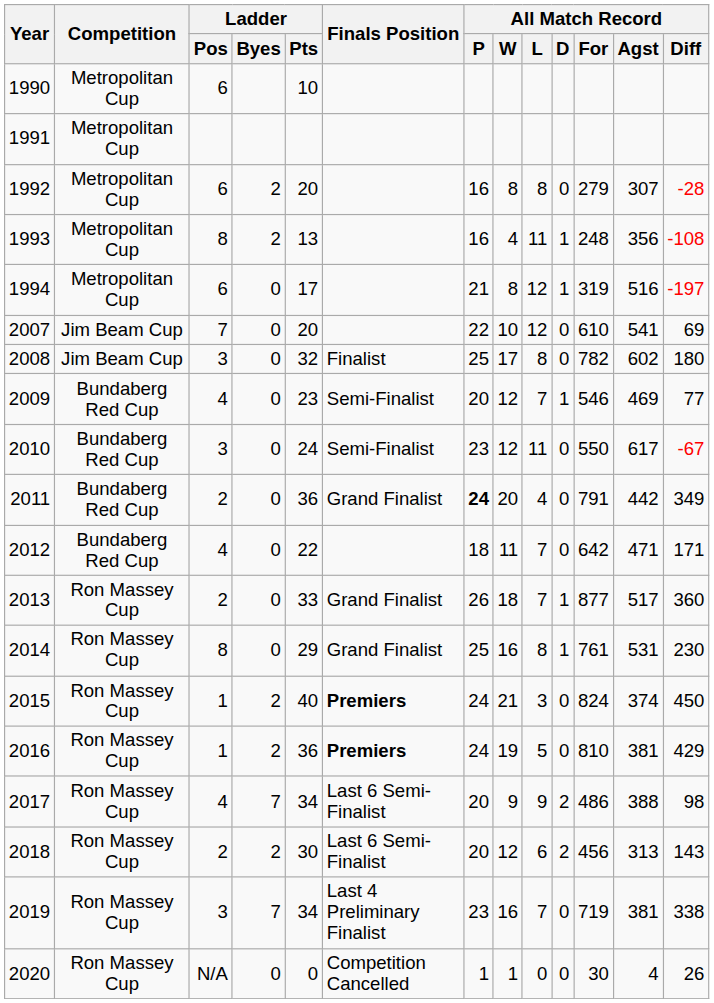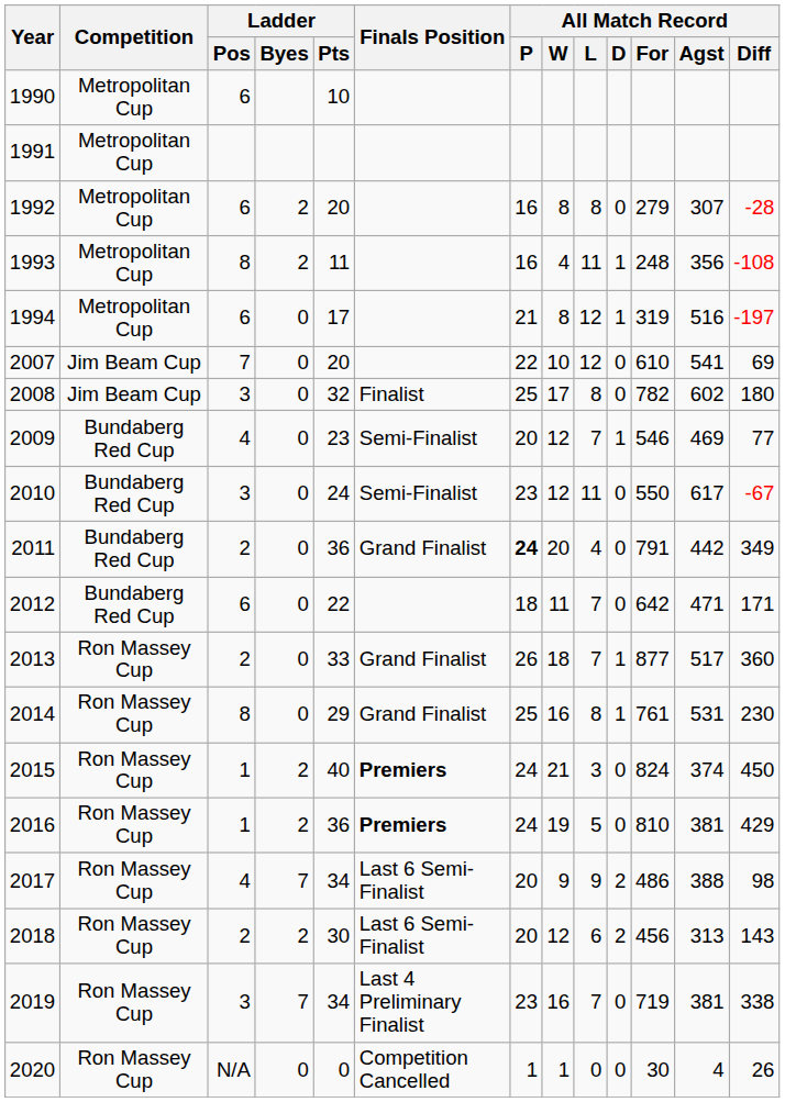1993 | Ladder / Pts: 13 -> 11
2012 | Ladder / Pos: 4 -> 6
